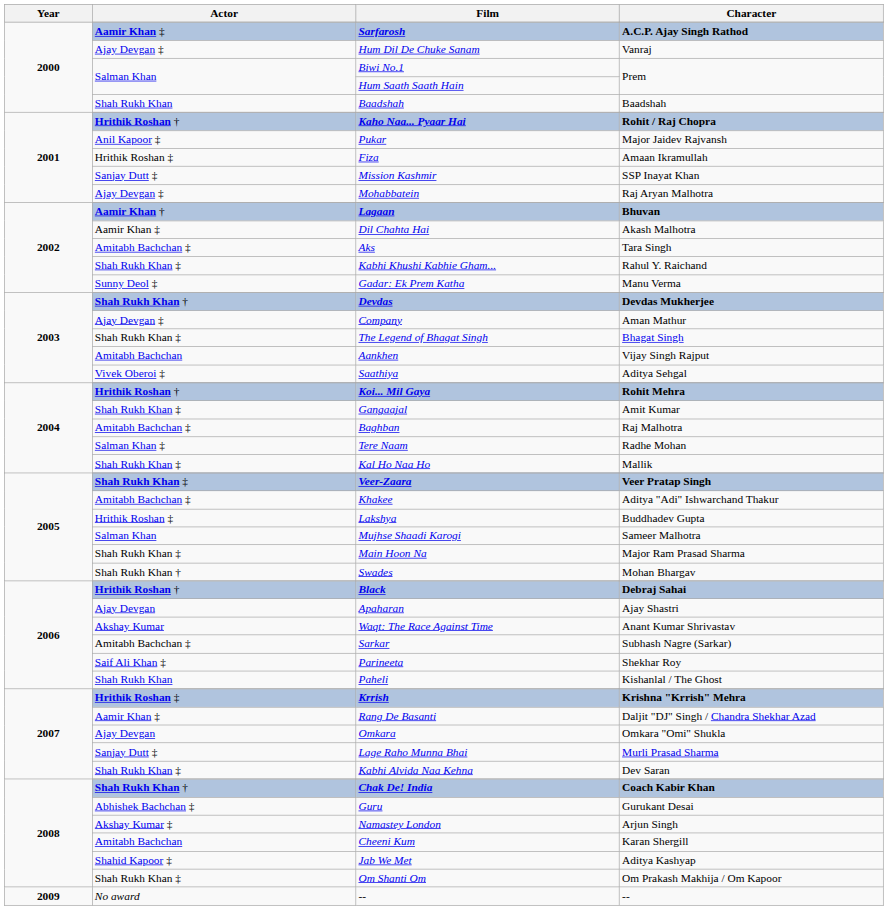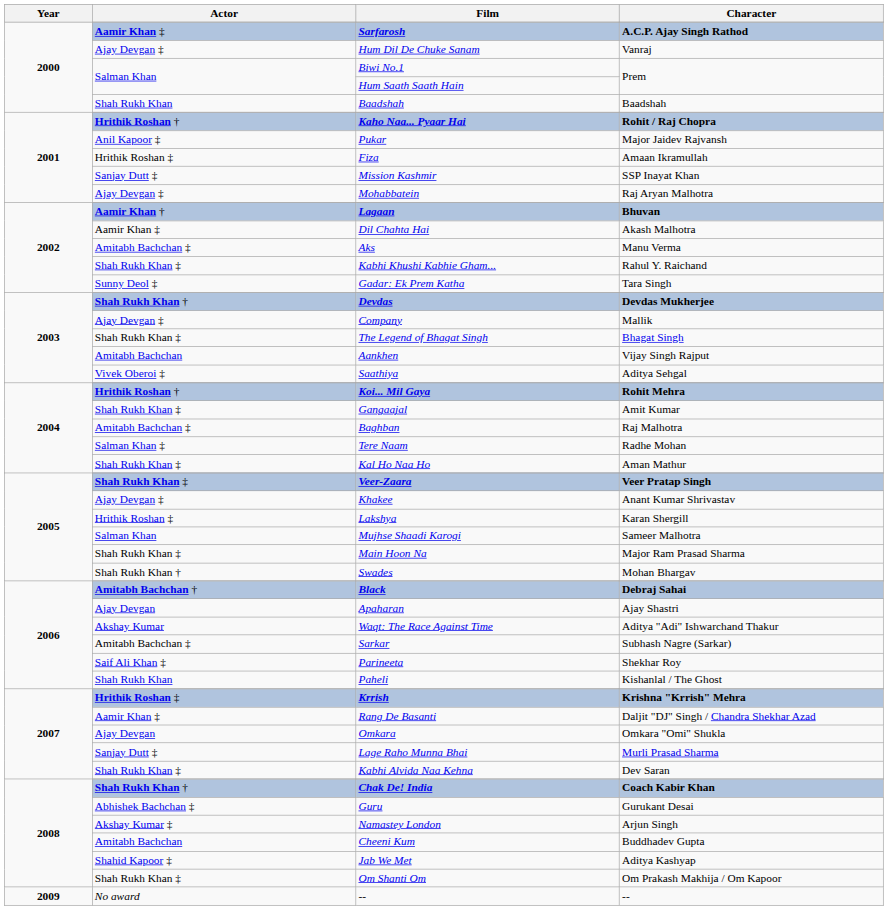Aks | Character: Tara Singh -> Manu Verma
Gadar: Ek Prem Katha | Character: Manu Verma -> Tara Singh
Company | Character: Aman Mathur -> Mallik
Kal Ho Naa Ho | Character: Mallik -> Aman Mathur
Khakee | Actor: Amitabh Bachchan ‡ -> Ajay Devgan ‡
Khakee | Character: Aditya "Adi" Ishwarchand Thakur -> Anant Kumar Shrivastav
Lakshya | Character: Buddhadev Gupta -> Karan Shergill
Black | Actor: Hrithik Roshan † -> Amitabh Bachchan †
Waqt: The Race Against Time | Character: Anant Kumar Shrivastav -> Aditya "Adi" Ishwarchand Thakur
Cheeni Kum | Character: Karan Shergill -> Buddhadev Gupta
